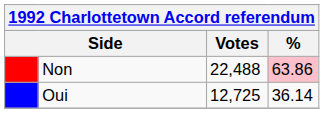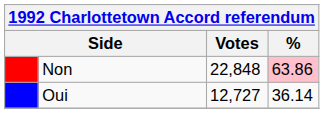Non | Votes: 22,488 -> 22,848
Oui | Votes: 12,725 -> 12,727
